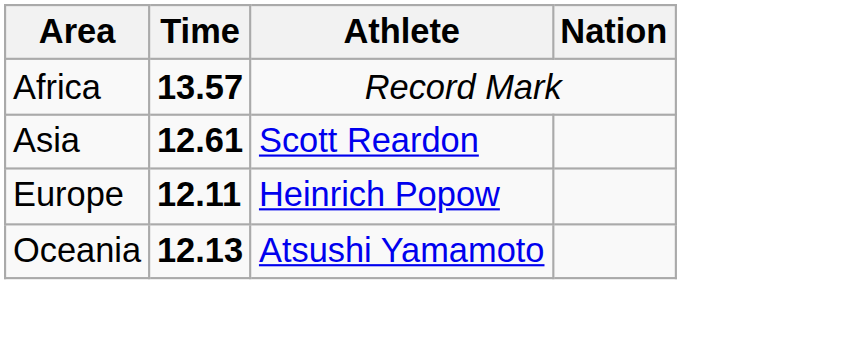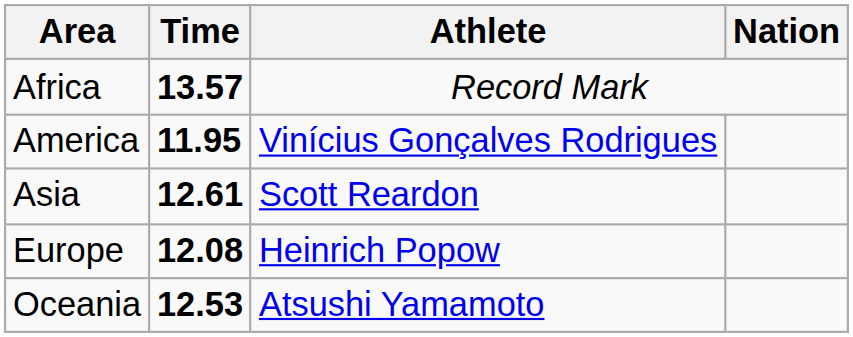+ row: America | 11.95 | Vinícius Gonçalves Rodrigues
Europe | Time: 12.11 -> 12.08
Oceania | Time: 12.13 -> 12.53
